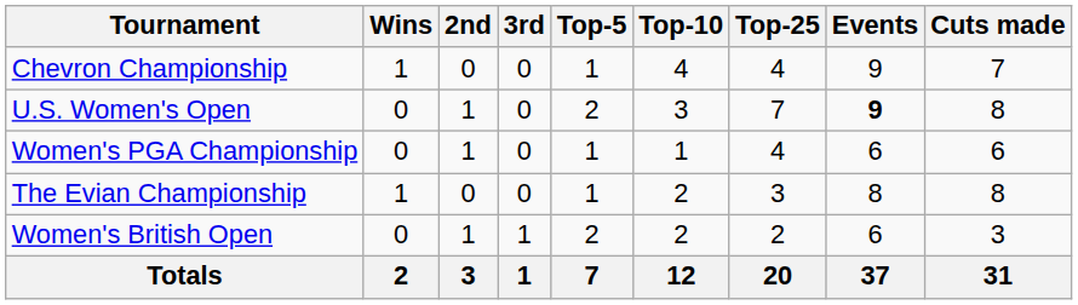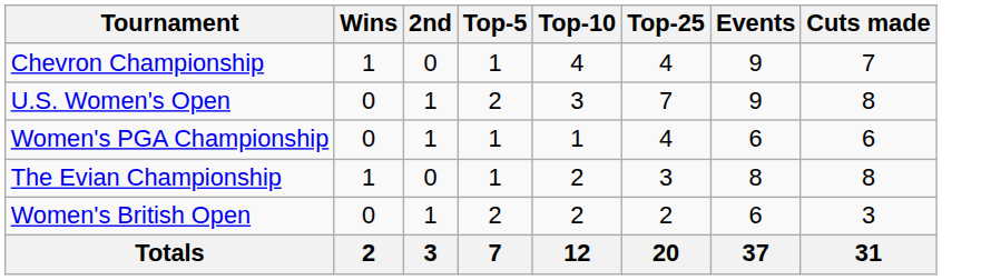- column: 3rd | 0 | 0 | 0 | 0 | 1 | 1
U.S. Women's Open | Events: bold -> normal
